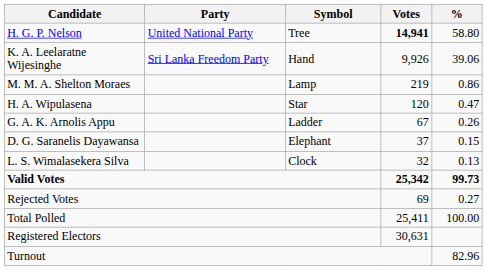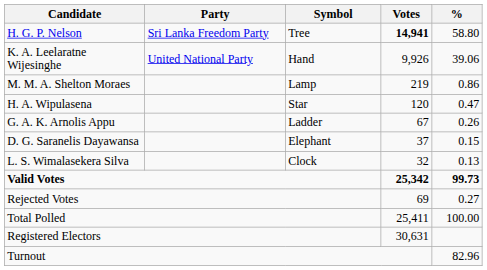H. G. P. Nelson | Party: United National Party -> Sri Lanka Freedom Party
K. A. Leelaratne Wijesinghe | Party: Sri Lanka Freedom Party -> United National Party
